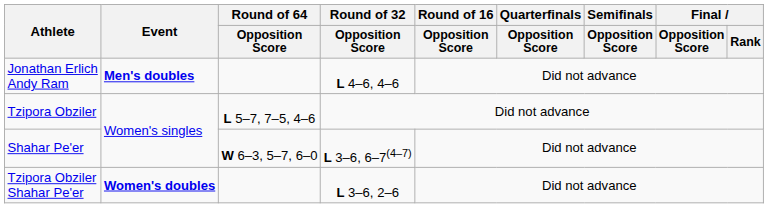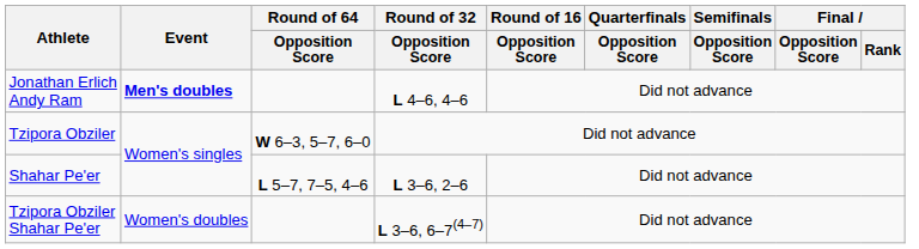Tzipora Obziler | Round of 64 / Opposition Score: L 5–7, 7–5, 4–6 -> W 6–3, 5–7, 6–0
Shahar Pe'er | Round of 64 / Opposition Score: W 6–3, 5–7, 6–0 -> L 5–7, 7–5, 4–6
Shahar Pe'er | Round of 32 / Opposition Score: L 3–6, 6–7(4–7) -> L 3–6, 2–6
Tzipora Obziler Shahar Pe'er | Event: bold -> normal
Tzipora Obziler Shahar Pe'er | Round of 32 / Opposition Score: L 3–6, 2–6 -> L 3–6, 6–7(4–7)
